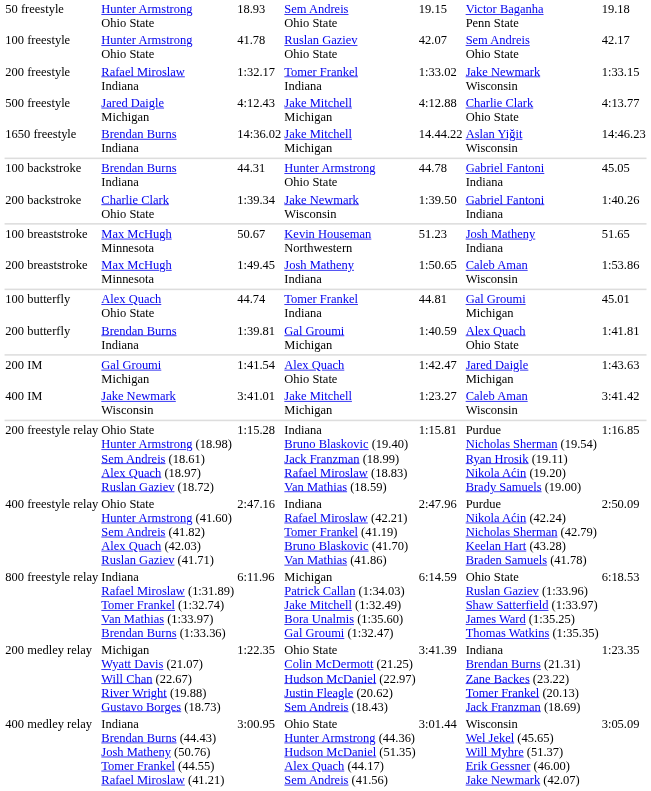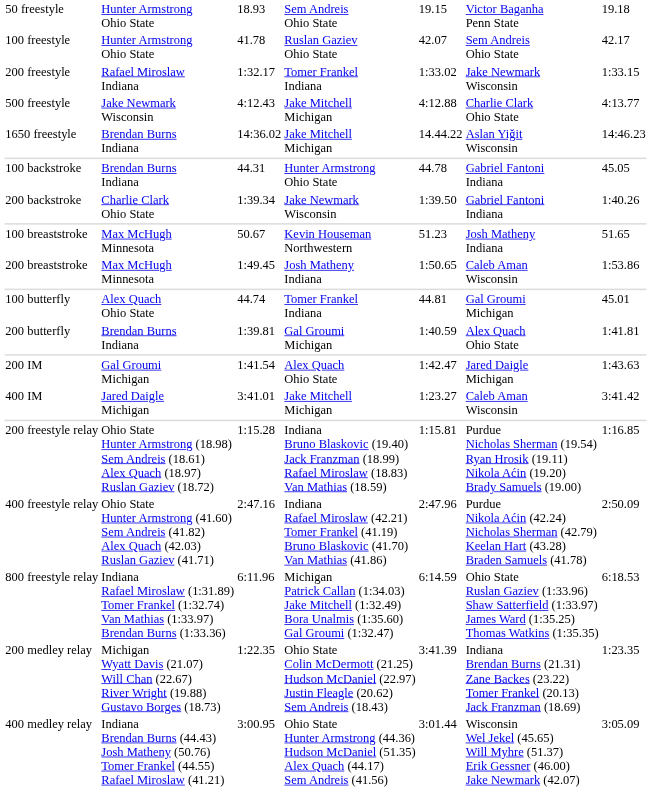500 freestyle | column 2: Jared Daigle Michigan -> Jake Newmark Wisconsin
400 IM | column 2: Jake Newmark Wisconsin -> Jared Daigle Michigan
